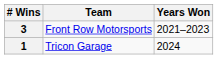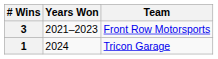columns swapped: Team <-> Years Won
